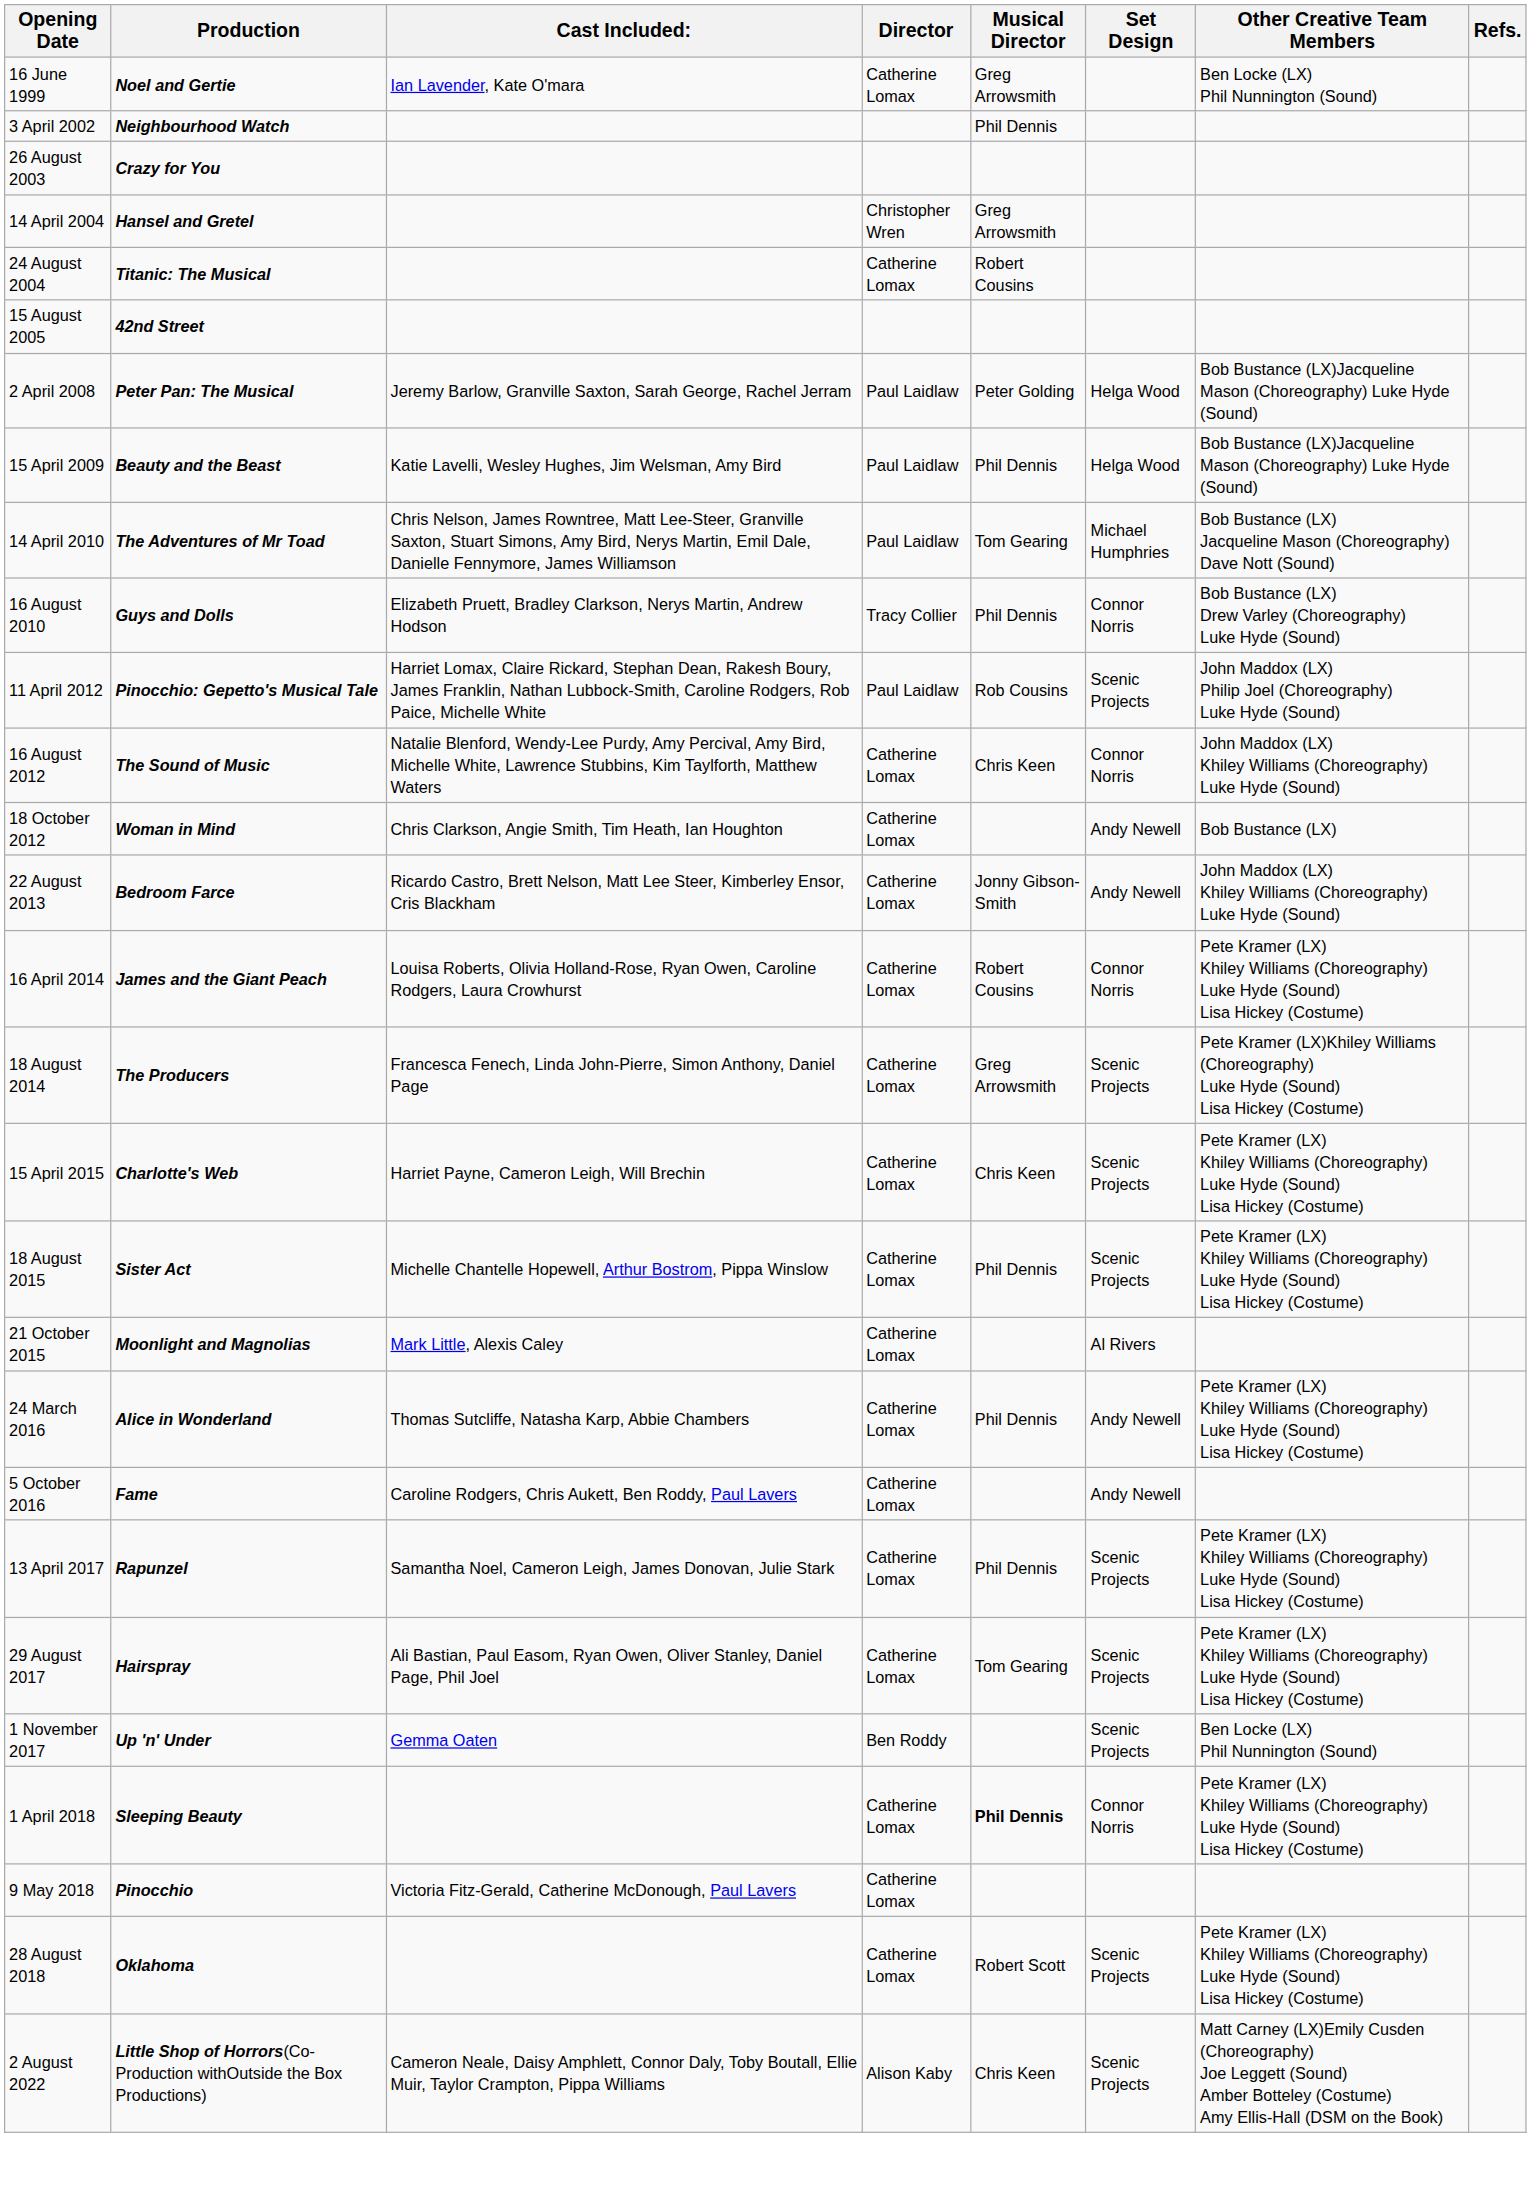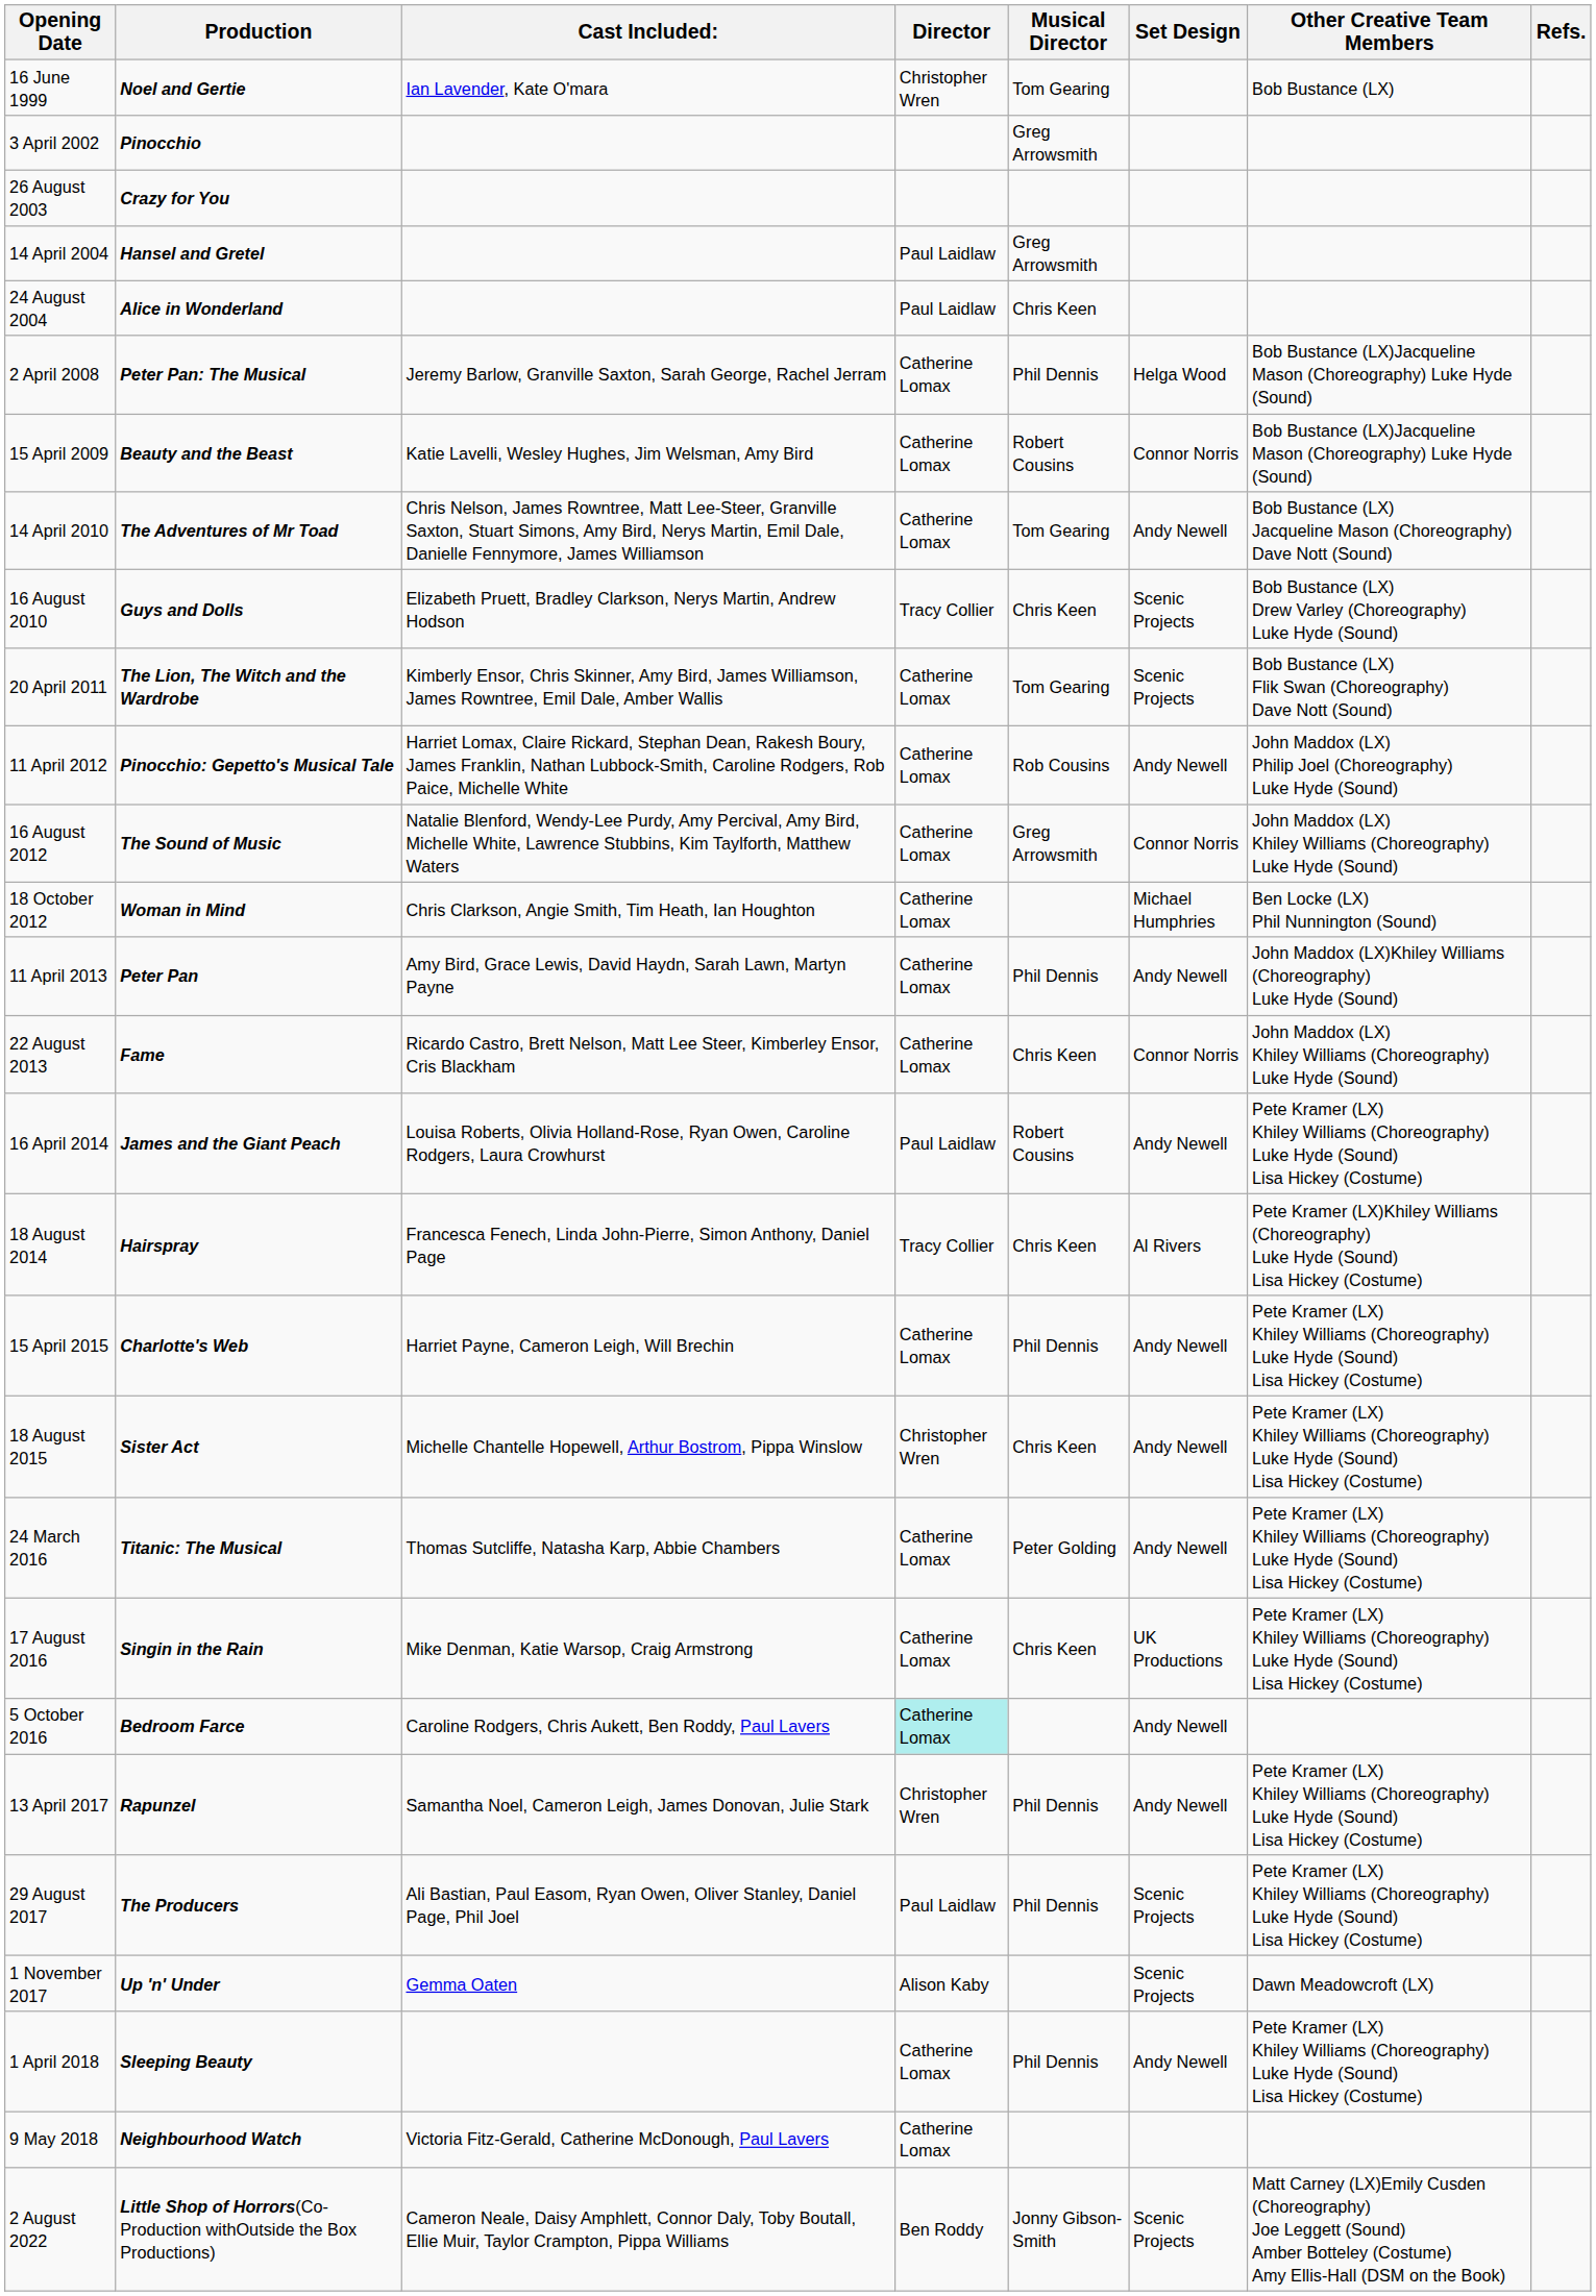16 June 1999 | Director: Catherine Lomax -> Christopher Wren
16 June 1999 | Musical Director: Greg Arrowsmith -> Tom Gearing
16 June 1999 | Other Creative Team Members: Ben Locke (LX) Phil Nunnington (Sound) -> Bob Bustance (LX)
3 April 2002 | Production: Neighbourhood Watch -> Pinocchio
3 April 2002 | Musical Director: Phil Dennis -> Greg Arrowsmith
14 April 2004 | Director: Christopher Wren -> Paul Laidlaw
24 August 2004 | Production: Titanic: The Musical -> Alice in Wonderland
24 August 2004 | Director: Catherine Lomax -> Paul Laidlaw
24 August 2004 | Musical Director: Robert Cousins -> Chris Keen
- row: 15 August 2005 | 42nd Street
2 April 2008 | Director: Paul Laidlaw -> Catherine Lomax
2 April 2008 | Musical Director: Peter Golding -> Phil Dennis
15 April 2009 | Director: Paul Laidlaw -> Catherine Lomax
15 April 2009 | Musical Director: Phil Dennis -> Robert Cousins
15 April 2009 | Set Design: Helga Wood -> Connor Norris
14 April 2010 | Director: Paul Laidlaw -> Catherine Lomax
14 April 2010 | Set Design: Michael Humphries -> Andy Newell
16 August 2010 | Musical Director: Phil Dennis -> Chris Keen
16 August 2010 | Set Design: Connor Norris -> Scenic Projects
+ row: 20 April 2011 | The Lion, The Witch and the Wardrobe | Kimberly Ensor, Chris Skinner, Amy Bird, James Williamson, James Rowntree, Emil Dale, Amber Wallis | Catherine Lomax | Tom Gearing | Scenic Projects | Bob Bustance (LX) Flik Swan (Choreography) Dave Nott (Sound)
11 April 2012 | Director: Paul Laidlaw -> Catherine Lomax
11 April 2012 | Set Design: Scenic Projects -> Andy Newell
16 August 2012 | Musical Director: Chris Keen -> Greg Arrowsmith
18 October 2012 | Set Design: Andy Newell -> Michael Humphries
18 October 2012 | Other Creative Team Members: Bob Bustance (LX) -> Ben Locke (LX) Phil Nunnington (Sound)
+ row: 11 April 2013 | Peter Pan | Amy Bird, Grace Lewis, David Haydn, Sarah Lawn, Martyn Payne | Catherine Lomax | Phil Dennis | Andy Newell | John Maddox (LX)Khiley Williams (Choreography) Luke Hyde (Sound)
22 August 2013 | Production: Bedroom Farce -> Fame
22 August 2013 | Musical Director: Jonny Gibson-Smith -> Chris Keen
22 August 2013 | Set Design: Andy Newell -> Connor Norris
16 April 2014 | Director: Catherine Lomax -> Paul Laidlaw
16 April 2014 | Set Design: Connor Norris -> Andy Newell
18 August 2014 | Production: The Producers -> Hairspray
18 August 2014 | Director: Catherine Lomax -> Tracy Collier
18 August 2014 | Musical Director: Greg Arrowsmith -> Chris Keen
18 August 2014 | Set Design: Scenic Projects -> Al Rivers
15 April 2015 | Musical Director: Chris Keen -> Phil Dennis
15 April 2015 | Set Design: Scenic Projects -> Andy Newell
18 August 2015 | Director: Catherine Lomax -> Christopher Wren
18 August 2015 | Musical Director: Phil Dennis -> Chris Keen
18 August 2015 | Set Design: Scenic Projects -> Andy Newell
- row: 21 October 2015 | Moonlight and Magnolias | Mark Little, Alexis Caley | Catherine Lomax | Al Rivers
24 March 2016 | Production: Alice in Wonderland -> Titanic: The Musical
24 March 2016 | Musical Director: Phil Dennis -> Peter Golding
+ row: 17 August 2016 | Singin in the Rain | Mike Denman, Katie Warsop, Craig Armstrong | Catherine Lomax | Chris Keen | UK Productions | Pete Kramer (LX) Khiley Williams (Choreography) Luke Hyde (Sound) Lisa Hickey (Costume)
5 October 2016 | Production: Fame -> Bedroom Farce
5 October 2016 | Director: no background -> paleturquoise background
13 April 2017 | Director: Catherine Lomax -> Christopher Wren
13 April 2017 | Set Design: Scenic Projects -> Andy Newell
29 August 2017 | Production: Hairspray -> The Producers
29 August 2017 | Director: Catherine Lomax -> Paul Laidlaw
29 August 2017 | Musical Director: Tom Gearing -> Phil Dennis
1 November 2017 | Director: Ben Roddy -> Alison Kaby
1 November 2017 | Other Creative Team Members: Ben Locke (LX) Phil Nunnington (Sound) -> Dawn Meadowcroft (LX)
1 April 2018 | Musical Director: bold -> normal
1 April 2018 | Set Design: Connor Norris -> Andy Newell
9 May 2018 | Production: Pinocchio -> Neighbourhood Watch
- row: 28 August 2018 | Oklahoma | Catherine Lomax | Robert Scott | Scenic Projects | Pete Kramer (LX) Khiley Williams (Choreography) Luke Hyde (Sound) Lisa Hickey (Costume)
2 August 2022 | Director: Alison Kaby -> Ben Roddy
2 August 2022 | Musical Director: Chris Keen -> Jonny Gibson-Smith
